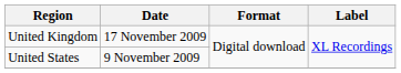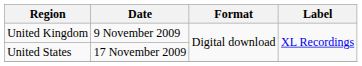United Kingdom | Date: 17 November 2009 -> 9 November 2009
United States | Date: 9 November 2009 -> 17 November 2009
